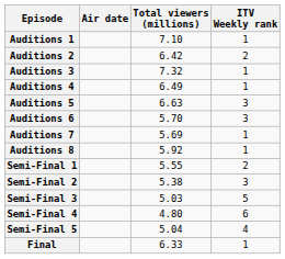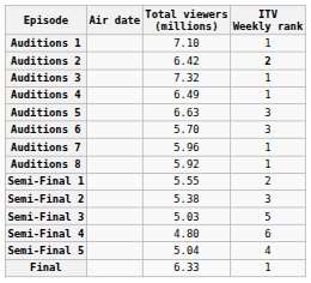Auditions 2 | ITV Weekly rank: normal -> bold
Auditions 7 | Total viewers (millions): 5.69 -> 5.96
